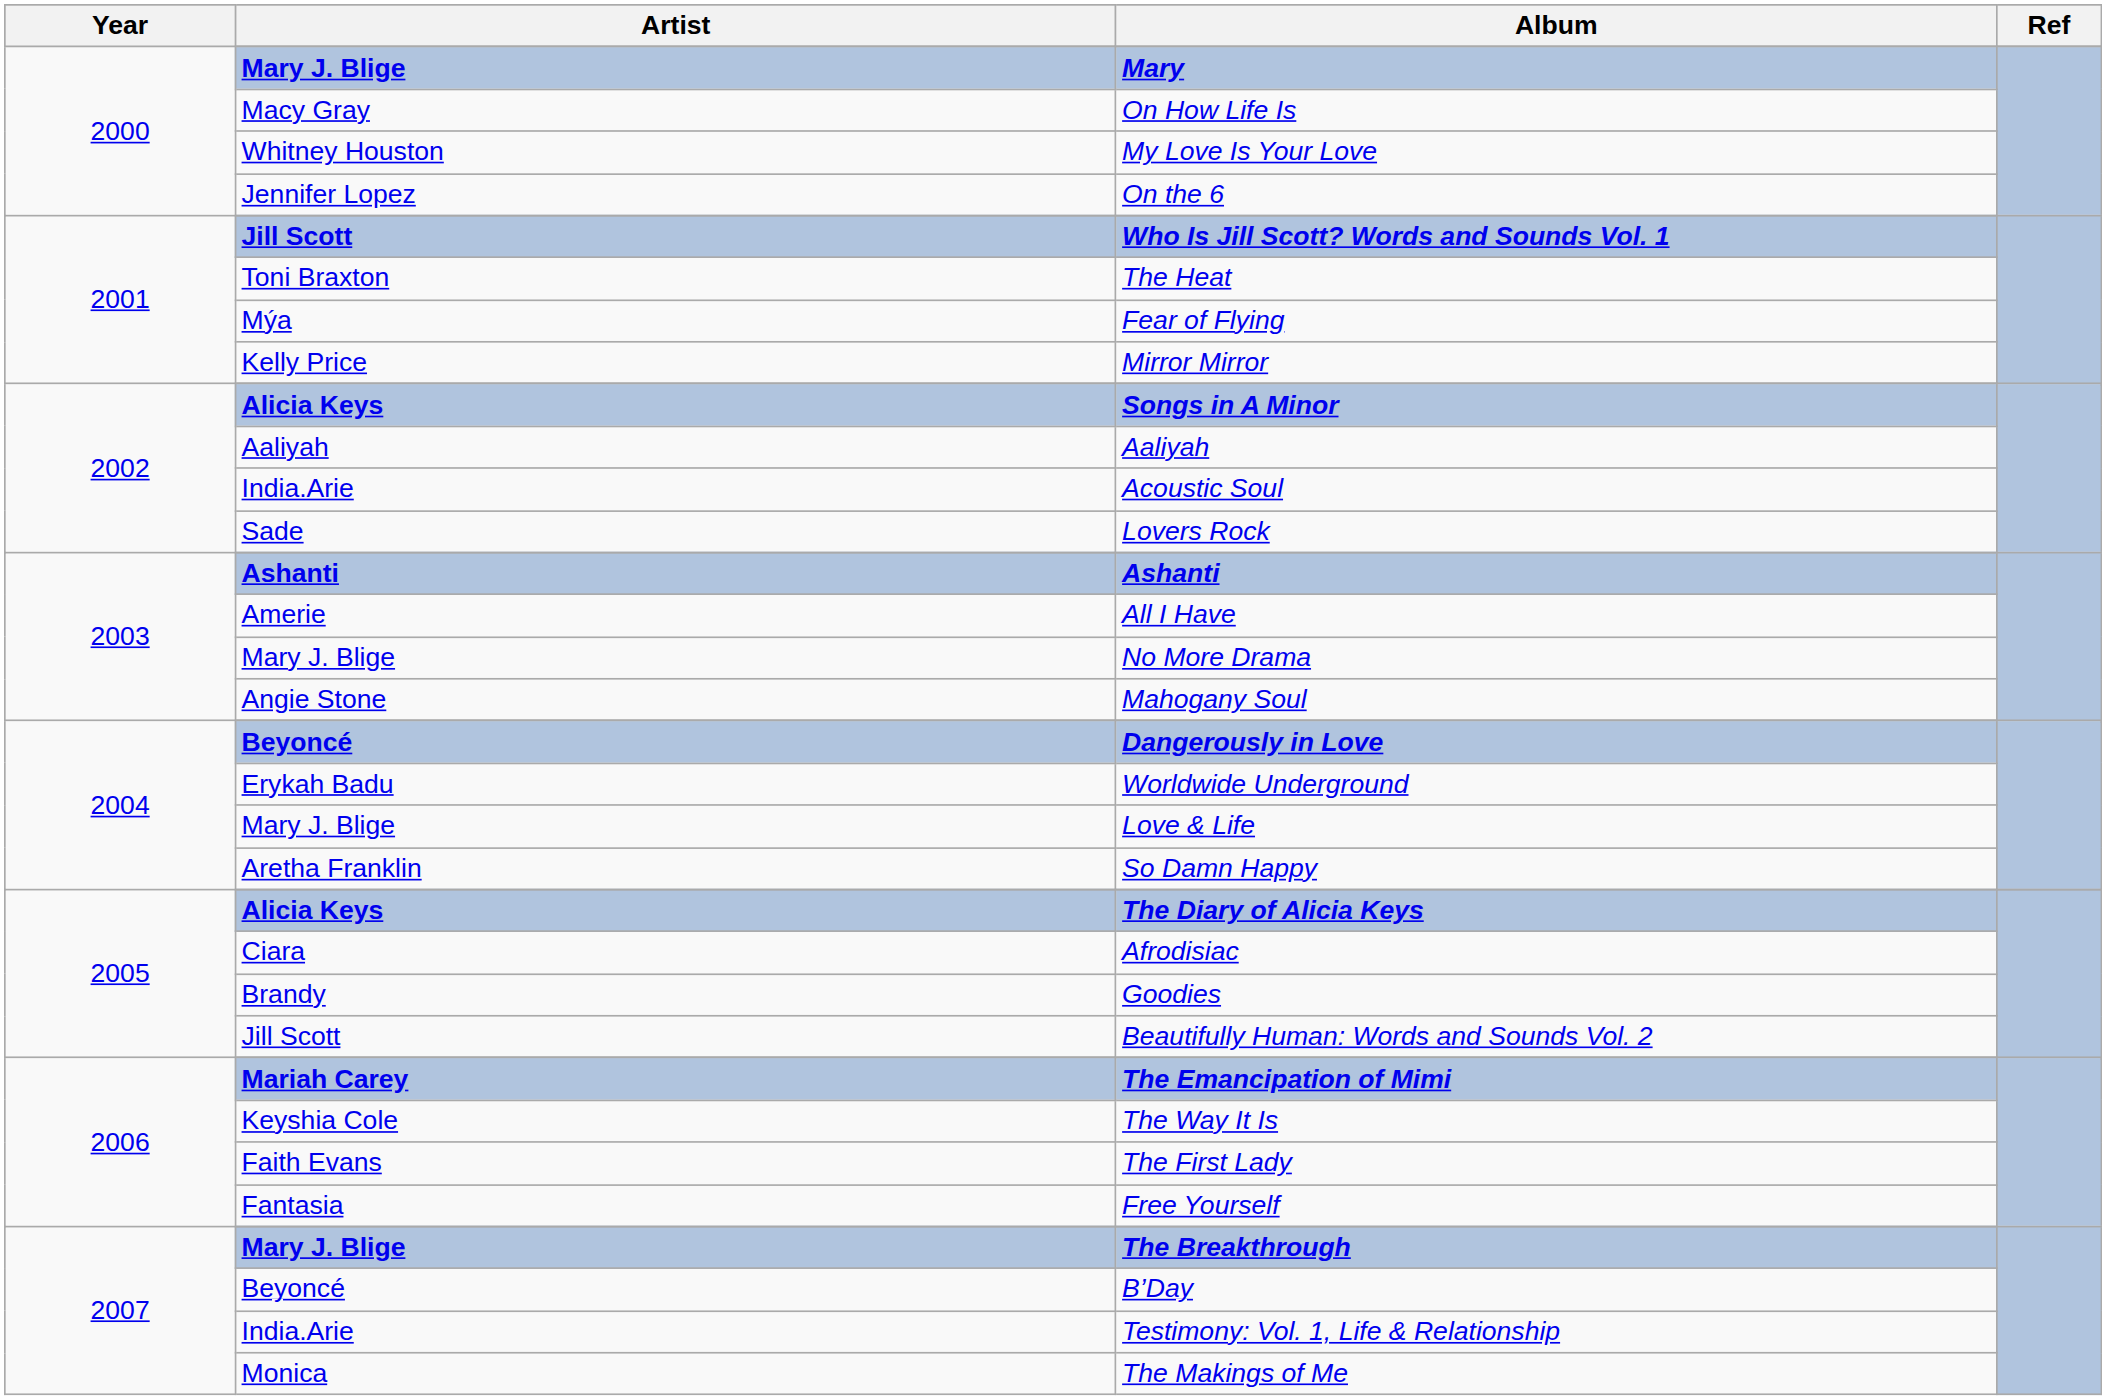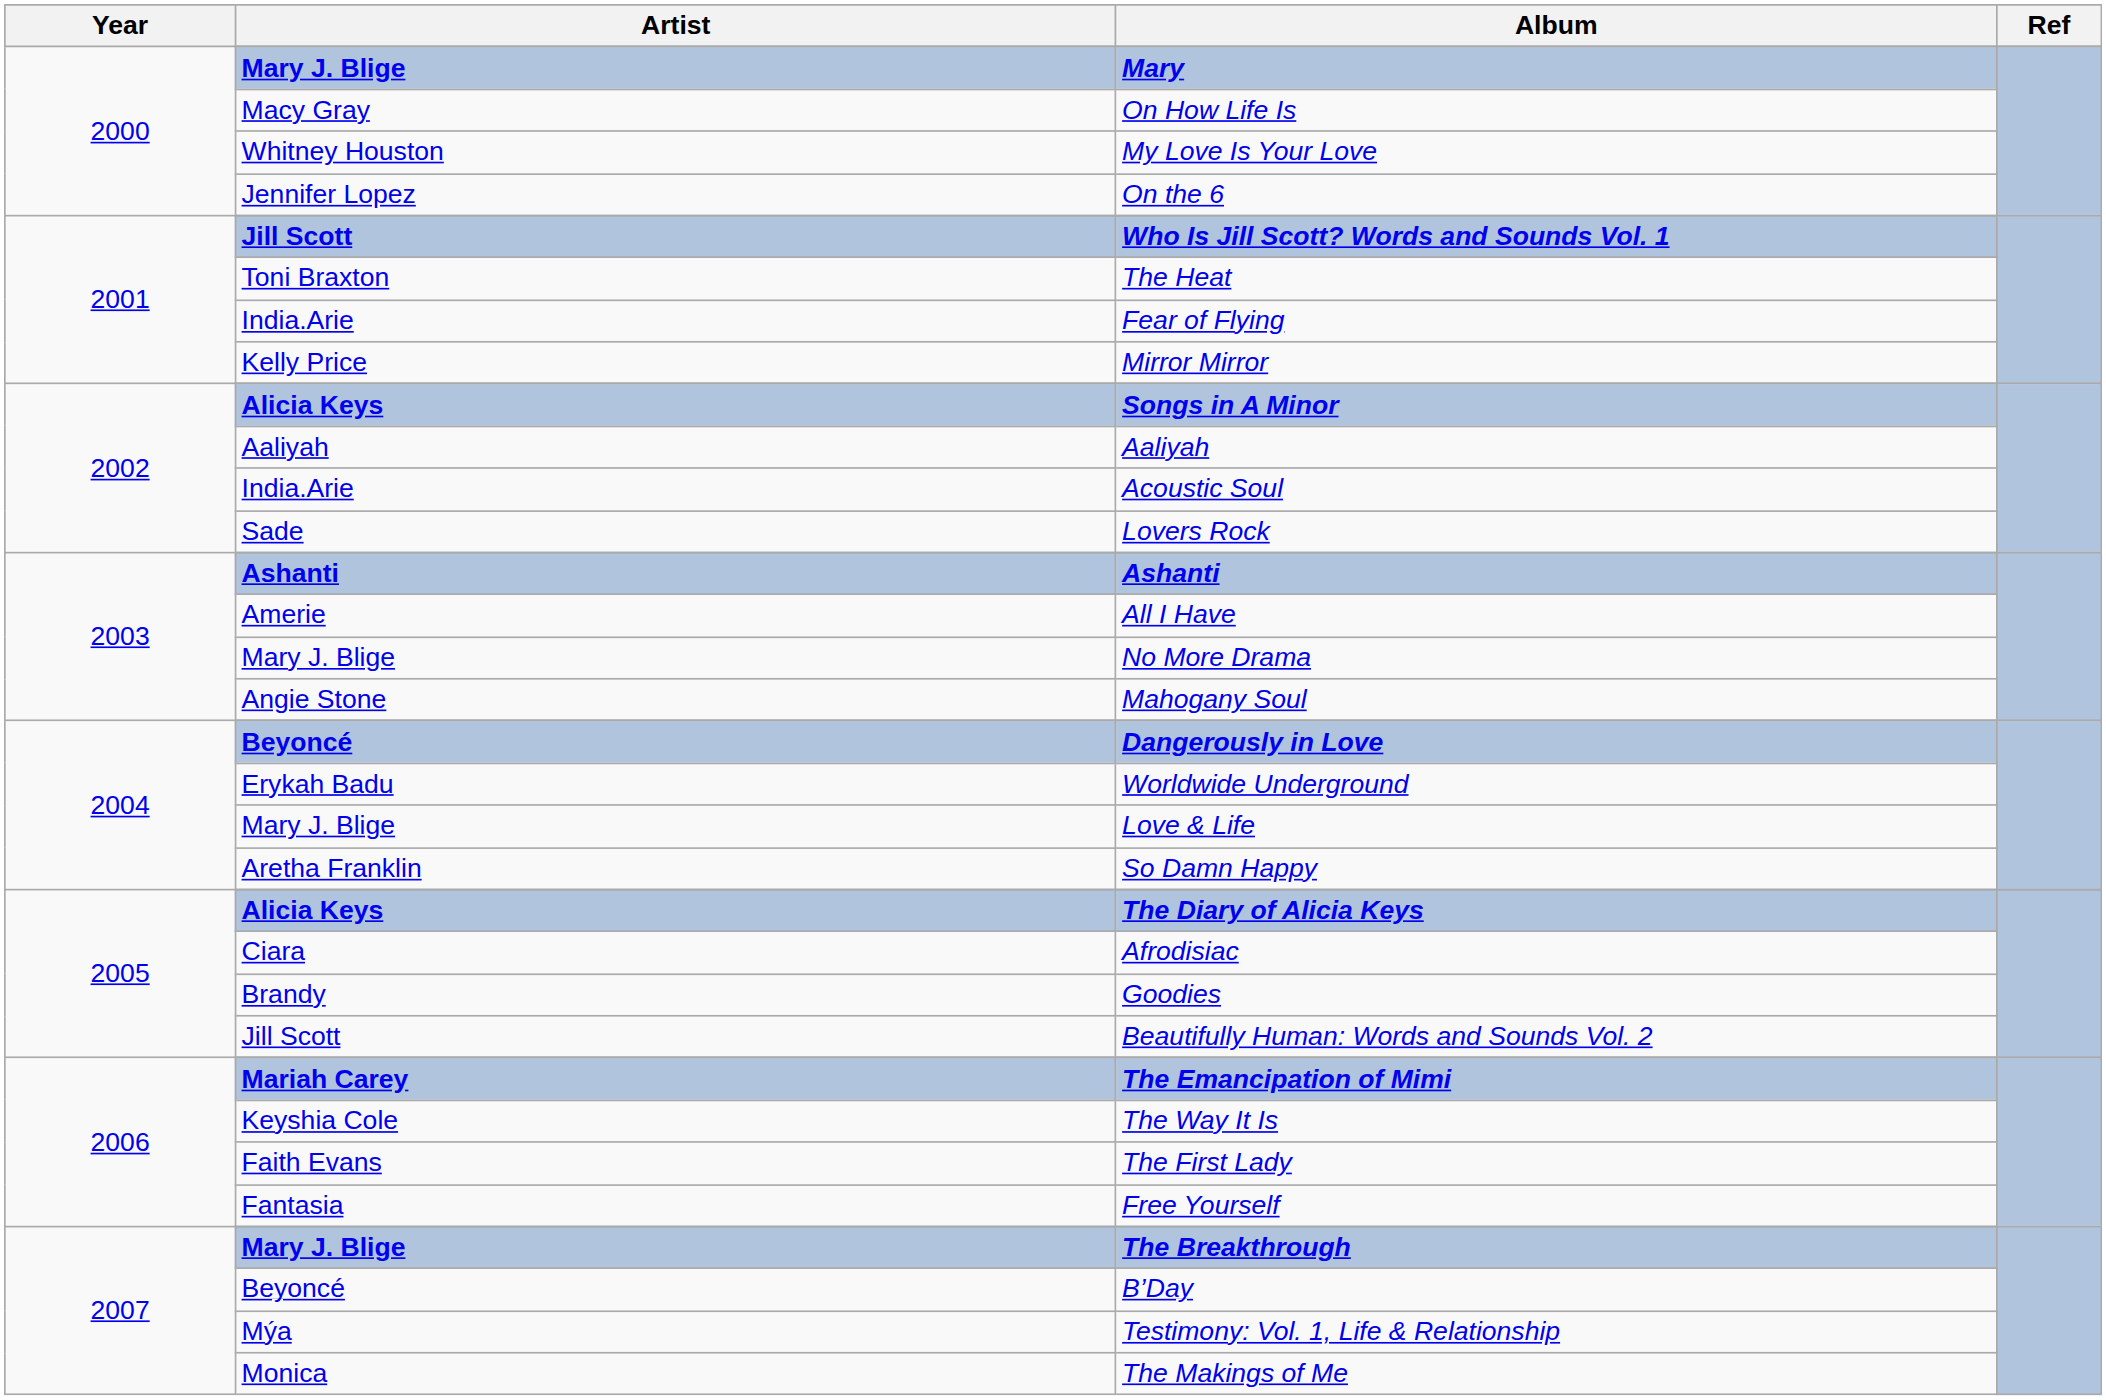Fear of Flying | Artist: Mýa -> India.Arie
Testimony: Vol. 1, Life & Relationship | Artist: India.Arie -> Mýa
